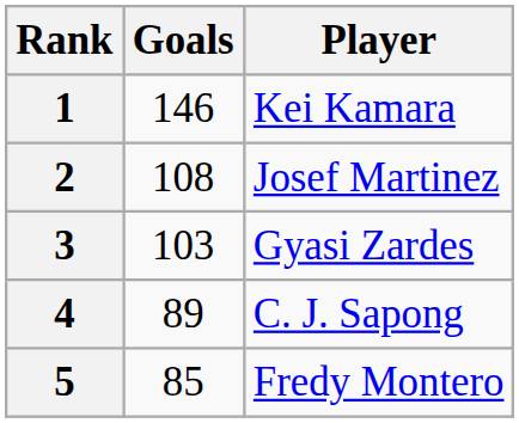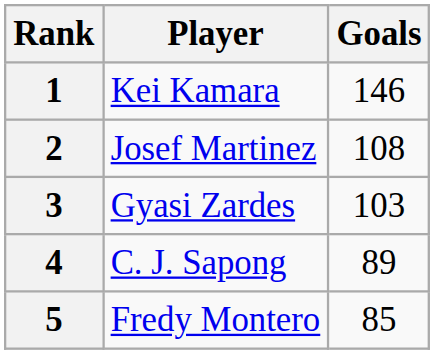columns swapped: Player <-> Goals
